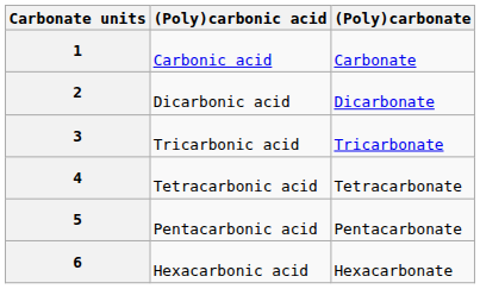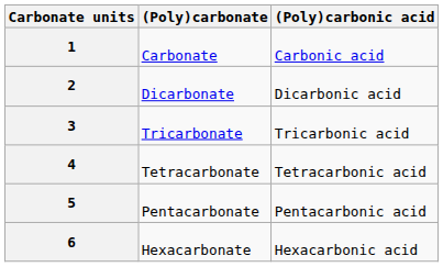columns swapped: (Poly)carbonate <-> (Poly)carbonic acid
